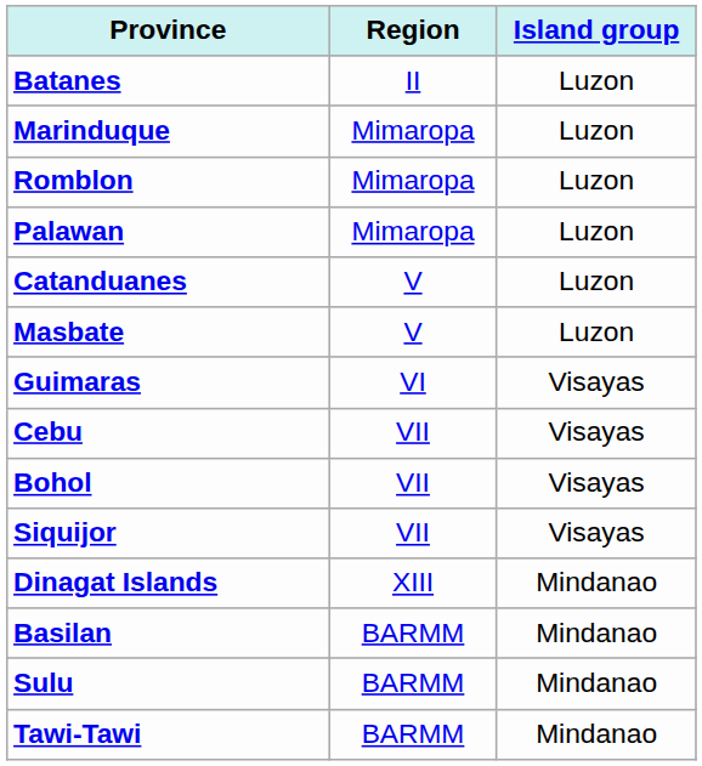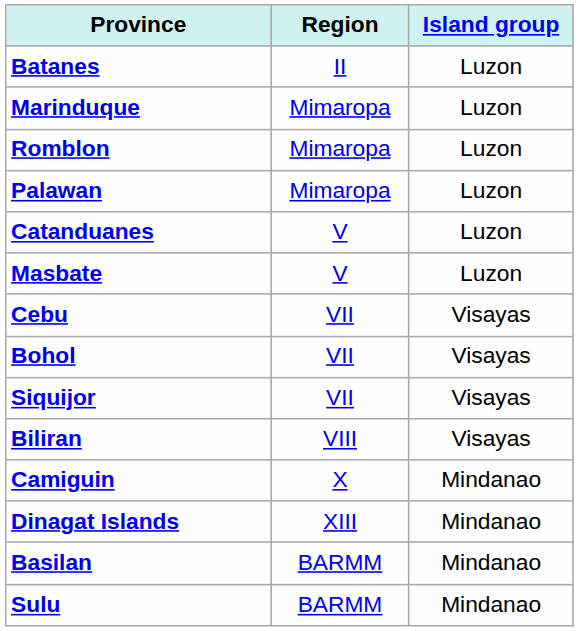- row: Guimaras | VI | Visayas
+ row: Biliran | VIII | Visayas
+ row: Camiguin | X | Mindanao
- row: Tawi-Tawi | BARMM | Mindanao
